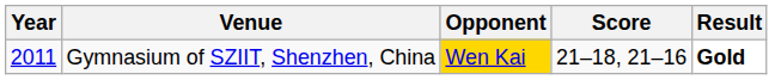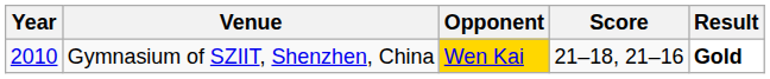Gymnasium of SZIIT, Shenzhen, China | Year: 2011 -> 2010
